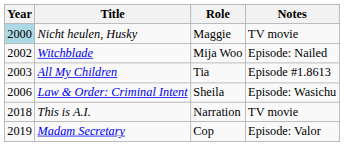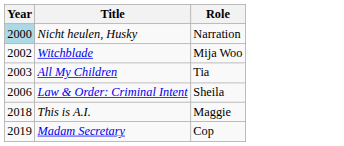- column: Notes | TV movie | Episode: Nailed | Episode #1.8613 | Episode: Wasichu | TV movie | Episode: Valor
Nicht heulen, Husky | Role: Maggie -> Narration
This is A.I. | Role: Narration -> Maggie
